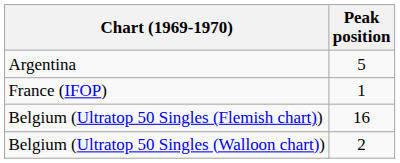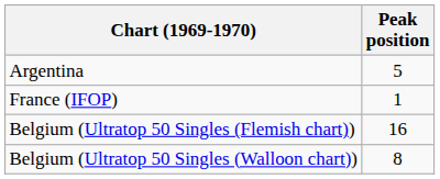Belgium (Ultratop 50 Singles (Walloon chart)) | Peak position: 2 -> 8
